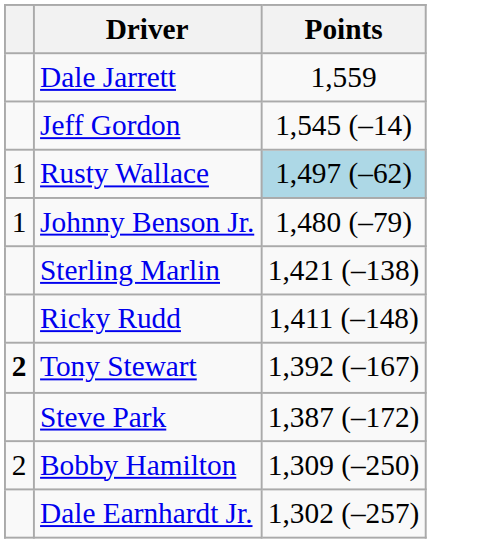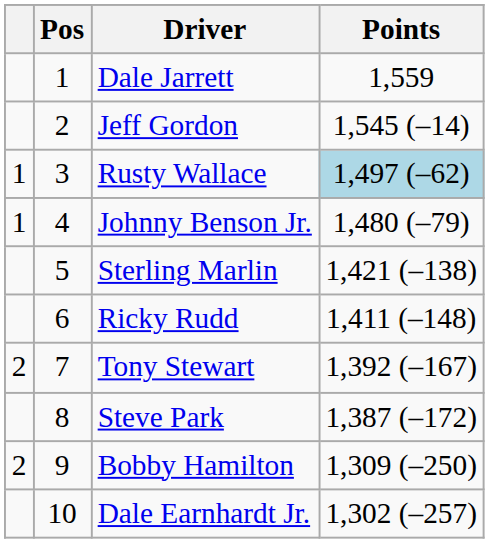+ column: Pos | 1 | 2 | 3 | 4 | 5 | 6 | 7 | 8 | 9 | 10
Tony Stewart | column 1: bold -> normal
